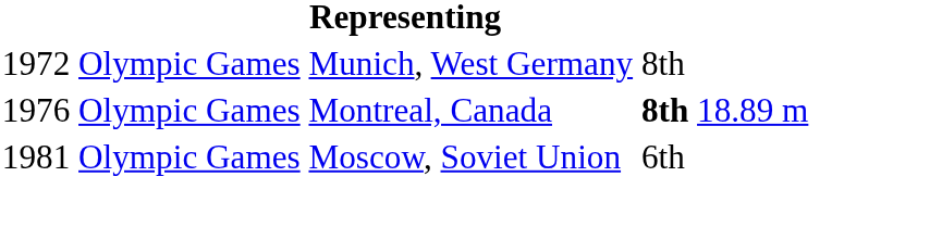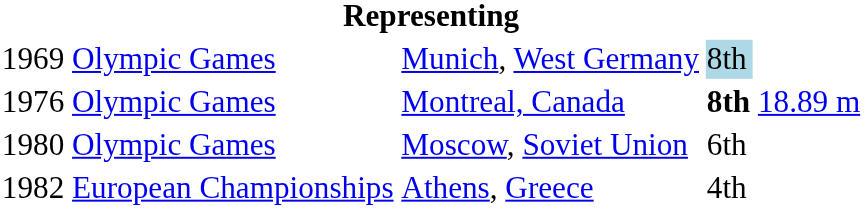Munich, West Germany | column 1: 1972 -> 1969
Munich, West Germany | column 4: no background -> lightblue background
Moscow, Soviet Union | column 1: 1981 -> 1980
+ row: 1982 | European Championships | Athens, Greece | 4th
